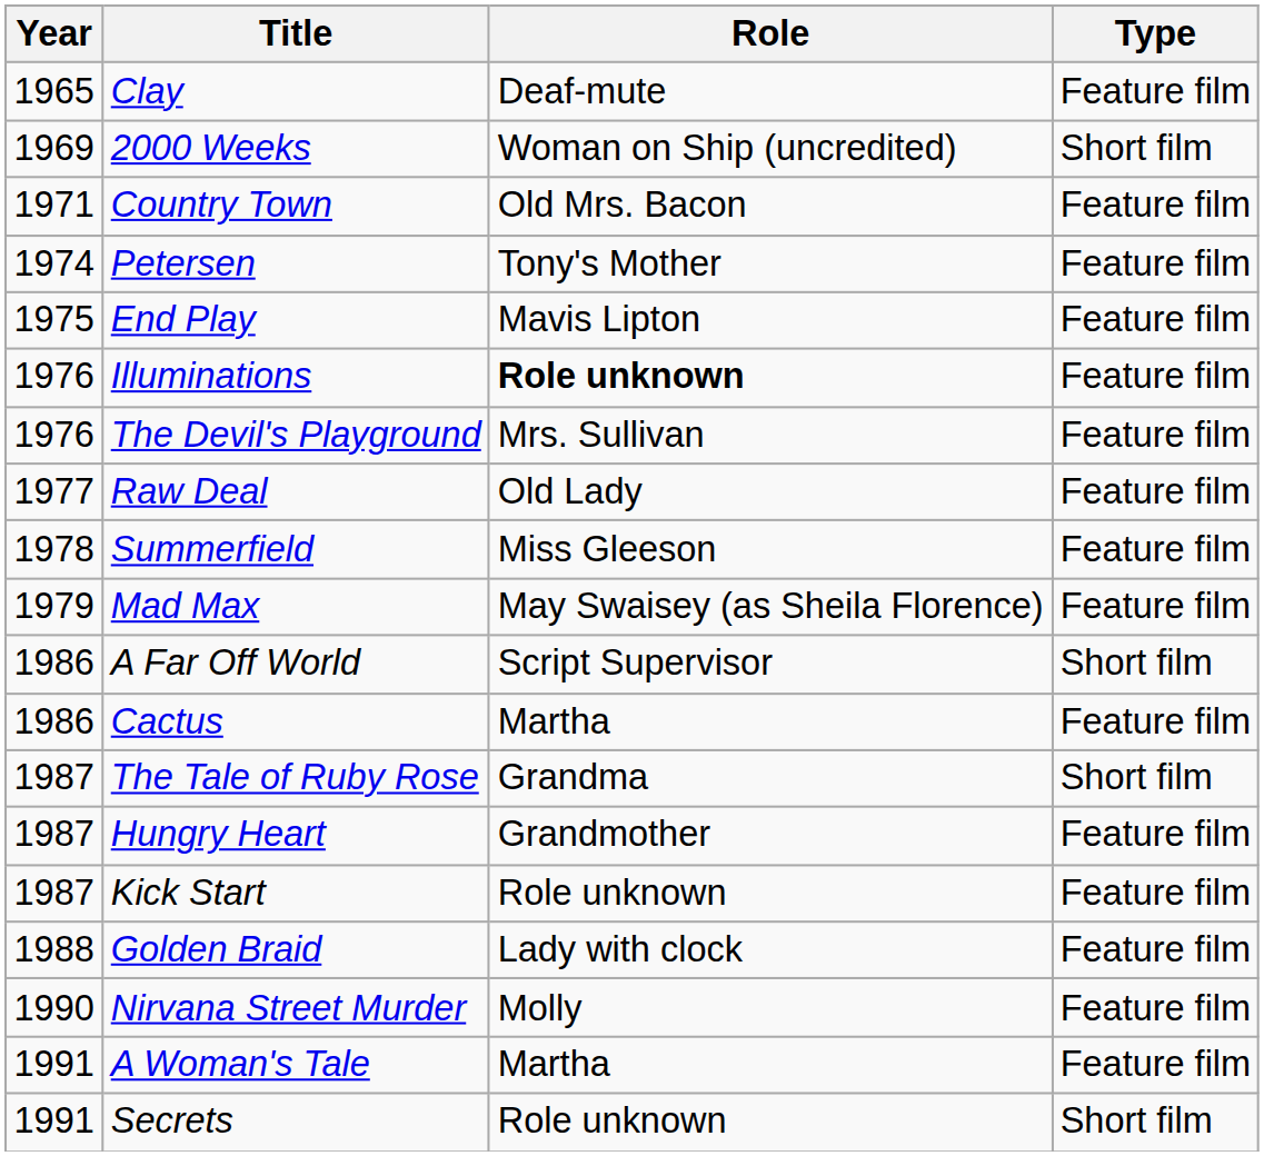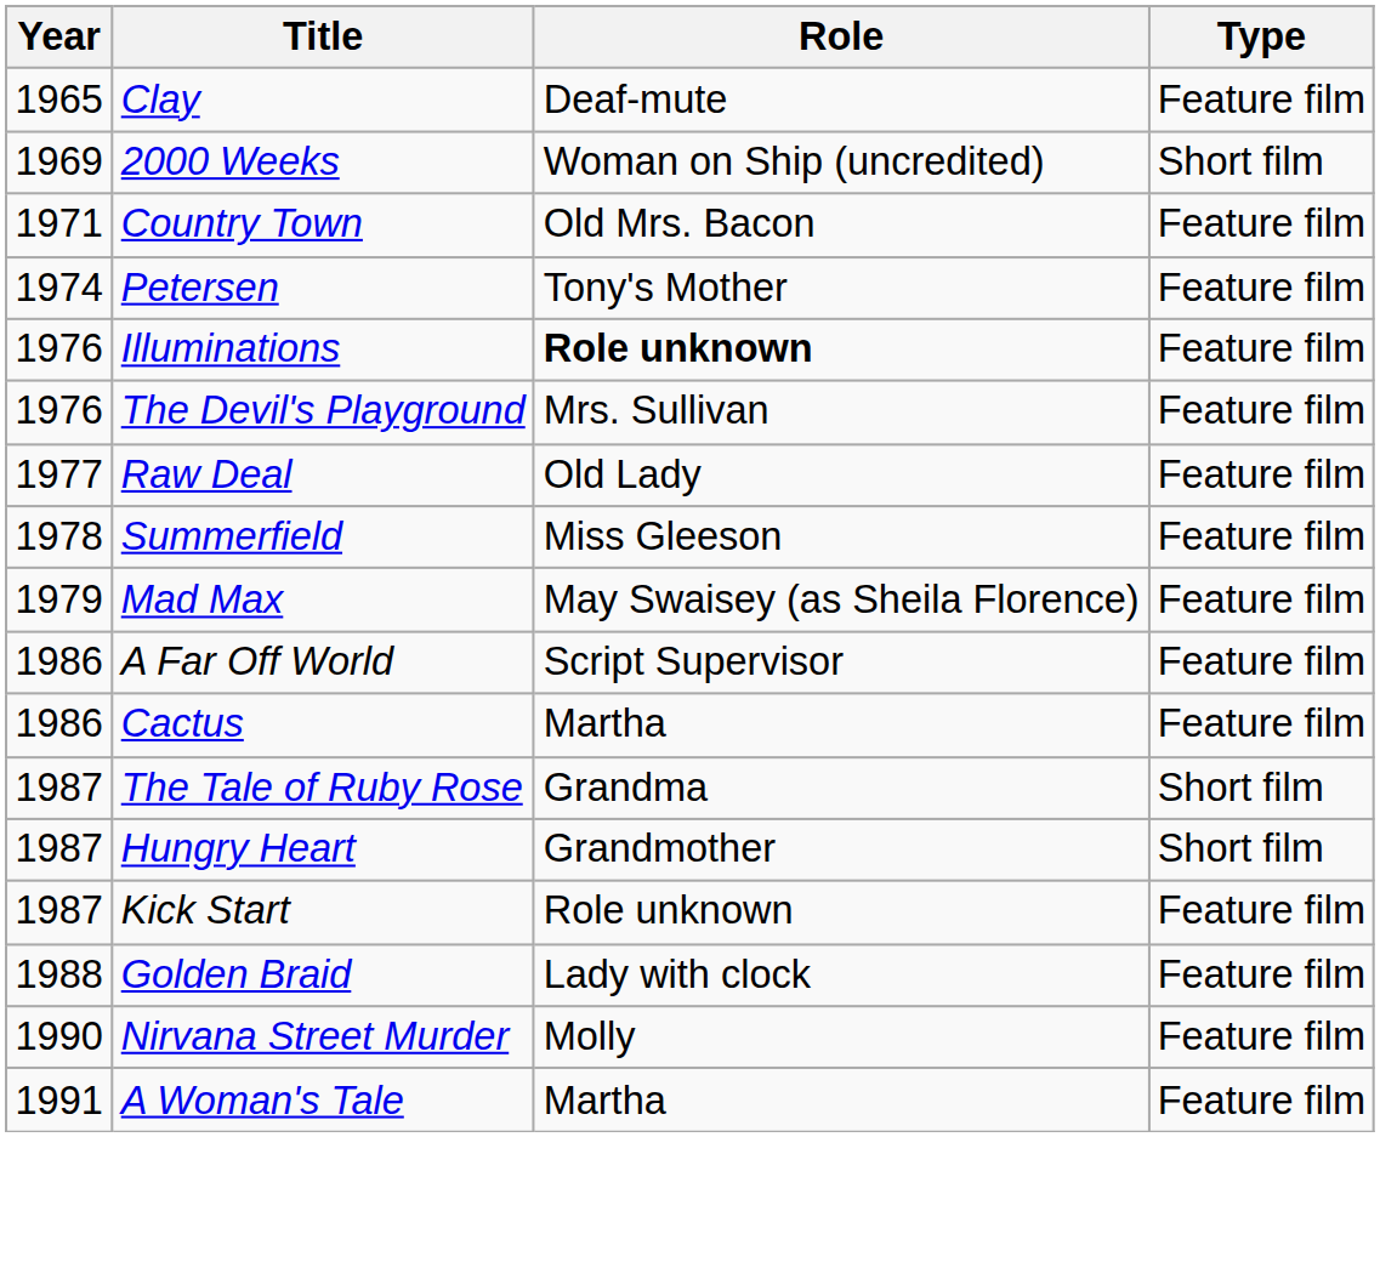- row: 1975 | End Play | Mavis Lipton | Feature film
A Far Off World | Type: Short film -> Feature film
Hungry Heart | Type: Feature film -> Short film
- row: 1991 | Secrets | Role unknown | Short film
